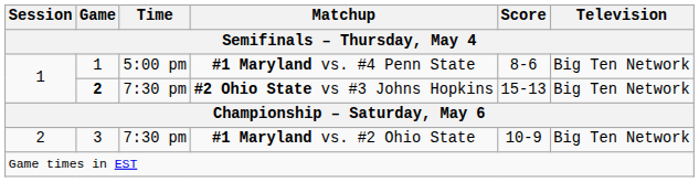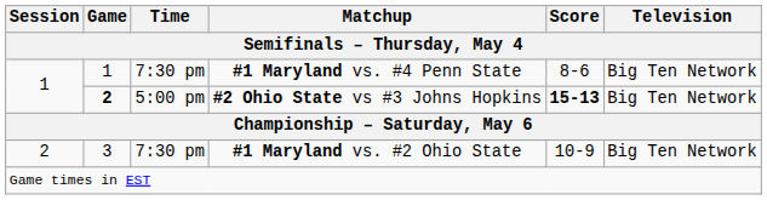#1 Maryland vs. #4 Penn State | Time: 5:00 pm -> 7:30 pm
#2 Ohio State vs #3 Johns Hopkins | Time: 7:30 pm -> 5:00 pm
#2 Ohio State vs #3 Johns Hopkins | Score: normal -> bold
